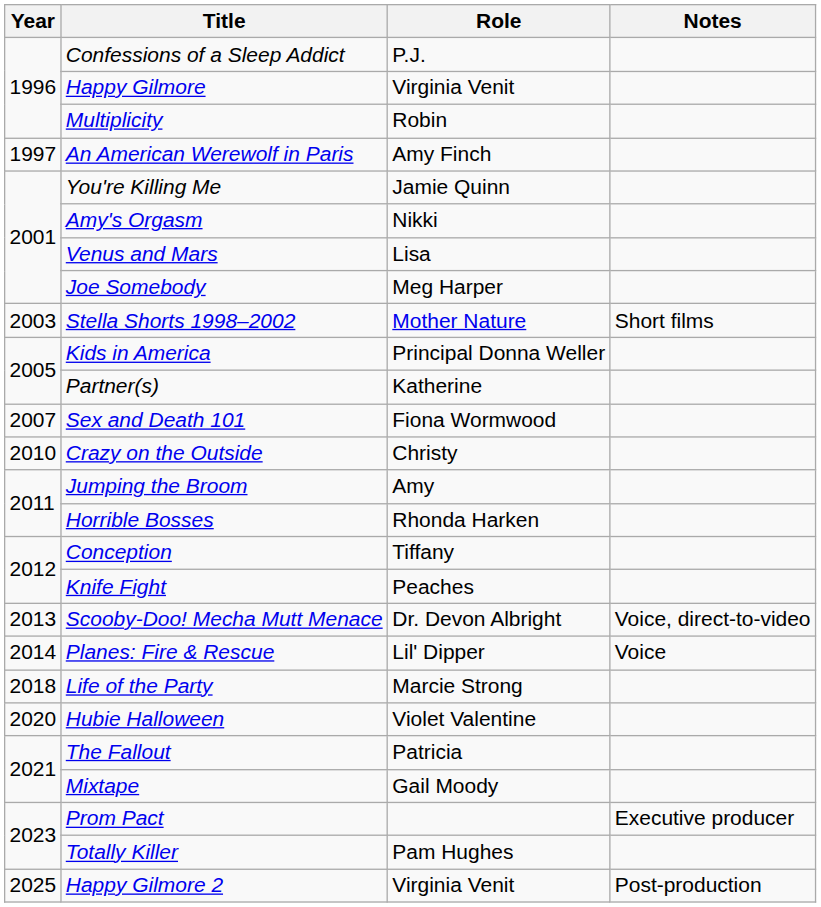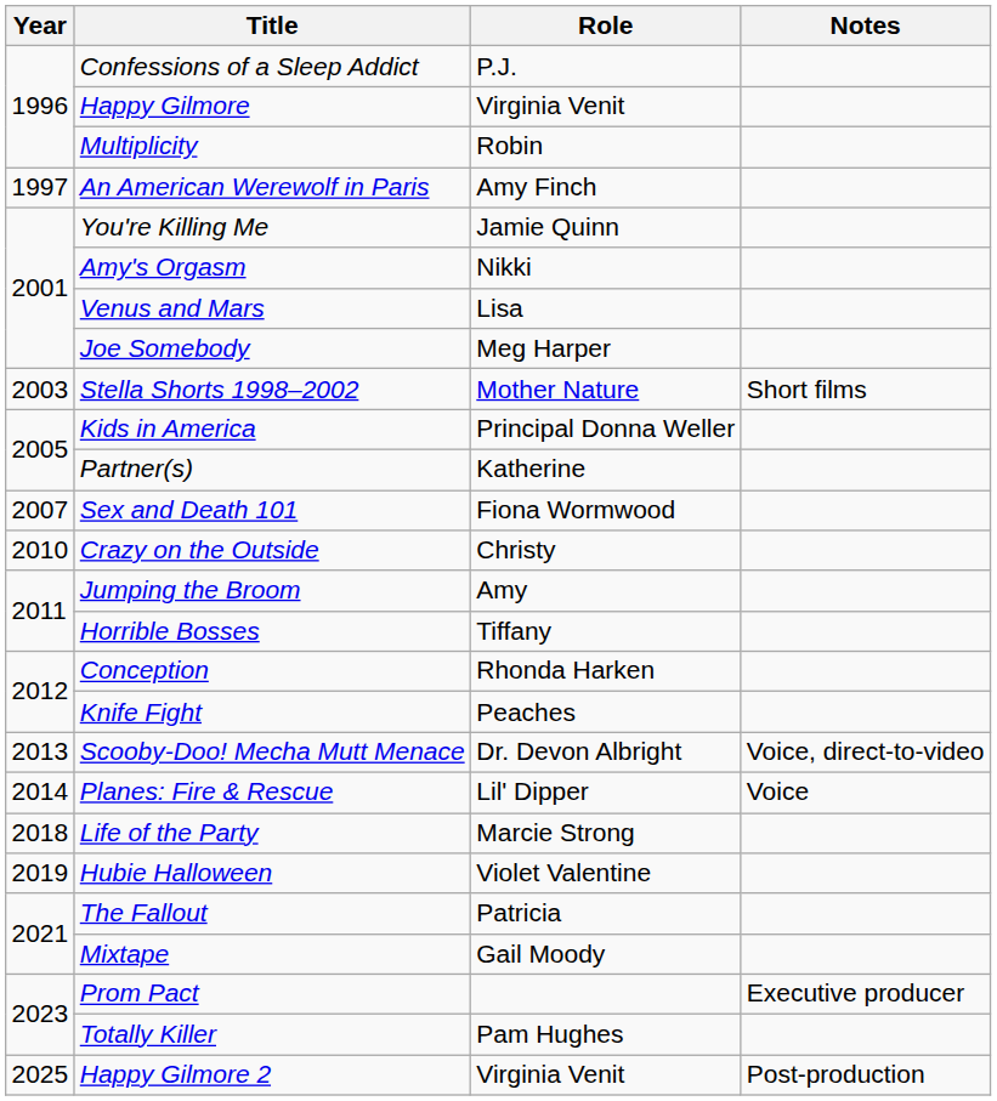Horrible Bosses | Role: Rhonda Harken -> Tiffany
Conception | Role: Tiffany -> Rhonda Harken
Hubie Halloween | Year: 2020 -> 2019
